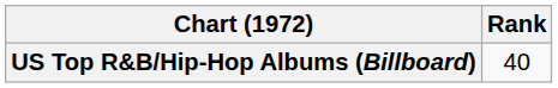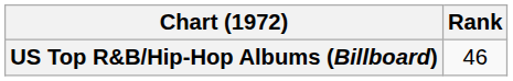US Top R&B/Hip-Hop Albums (Billboard) | Rank: 40 -> 46
